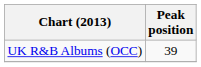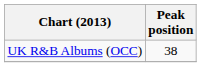UK R&B Albums (OCC) | Peak position: 39 -> 38
